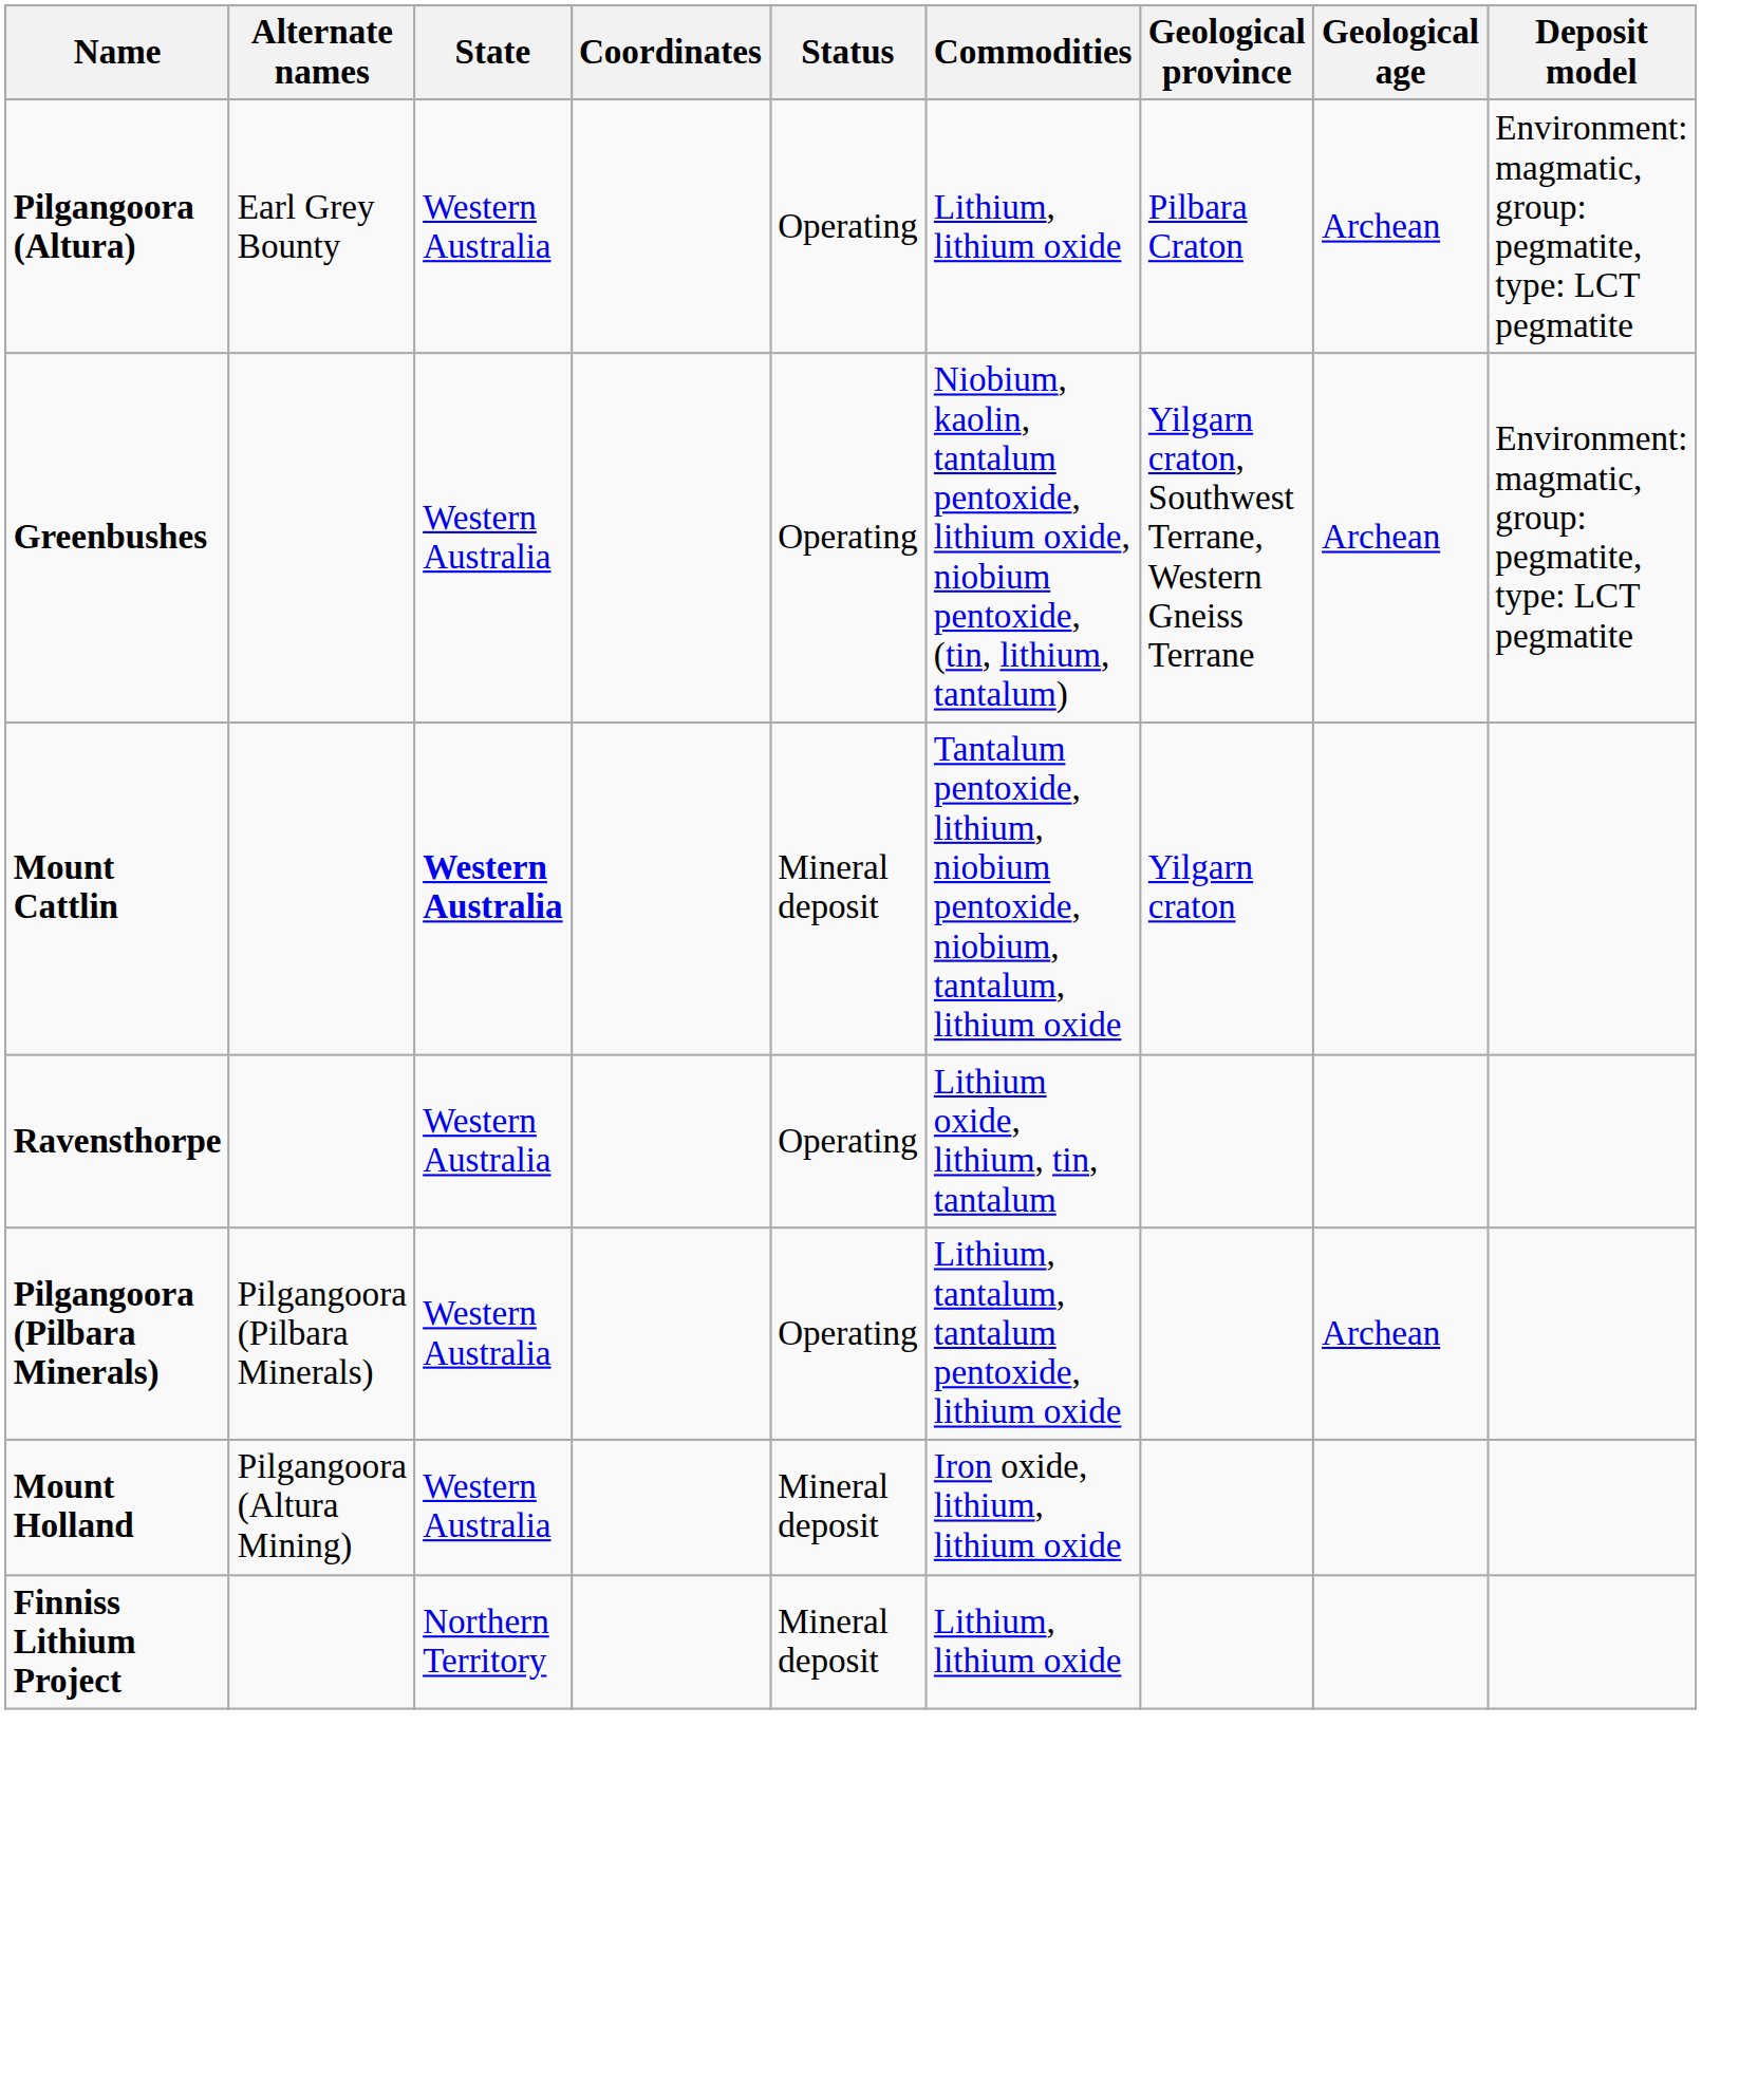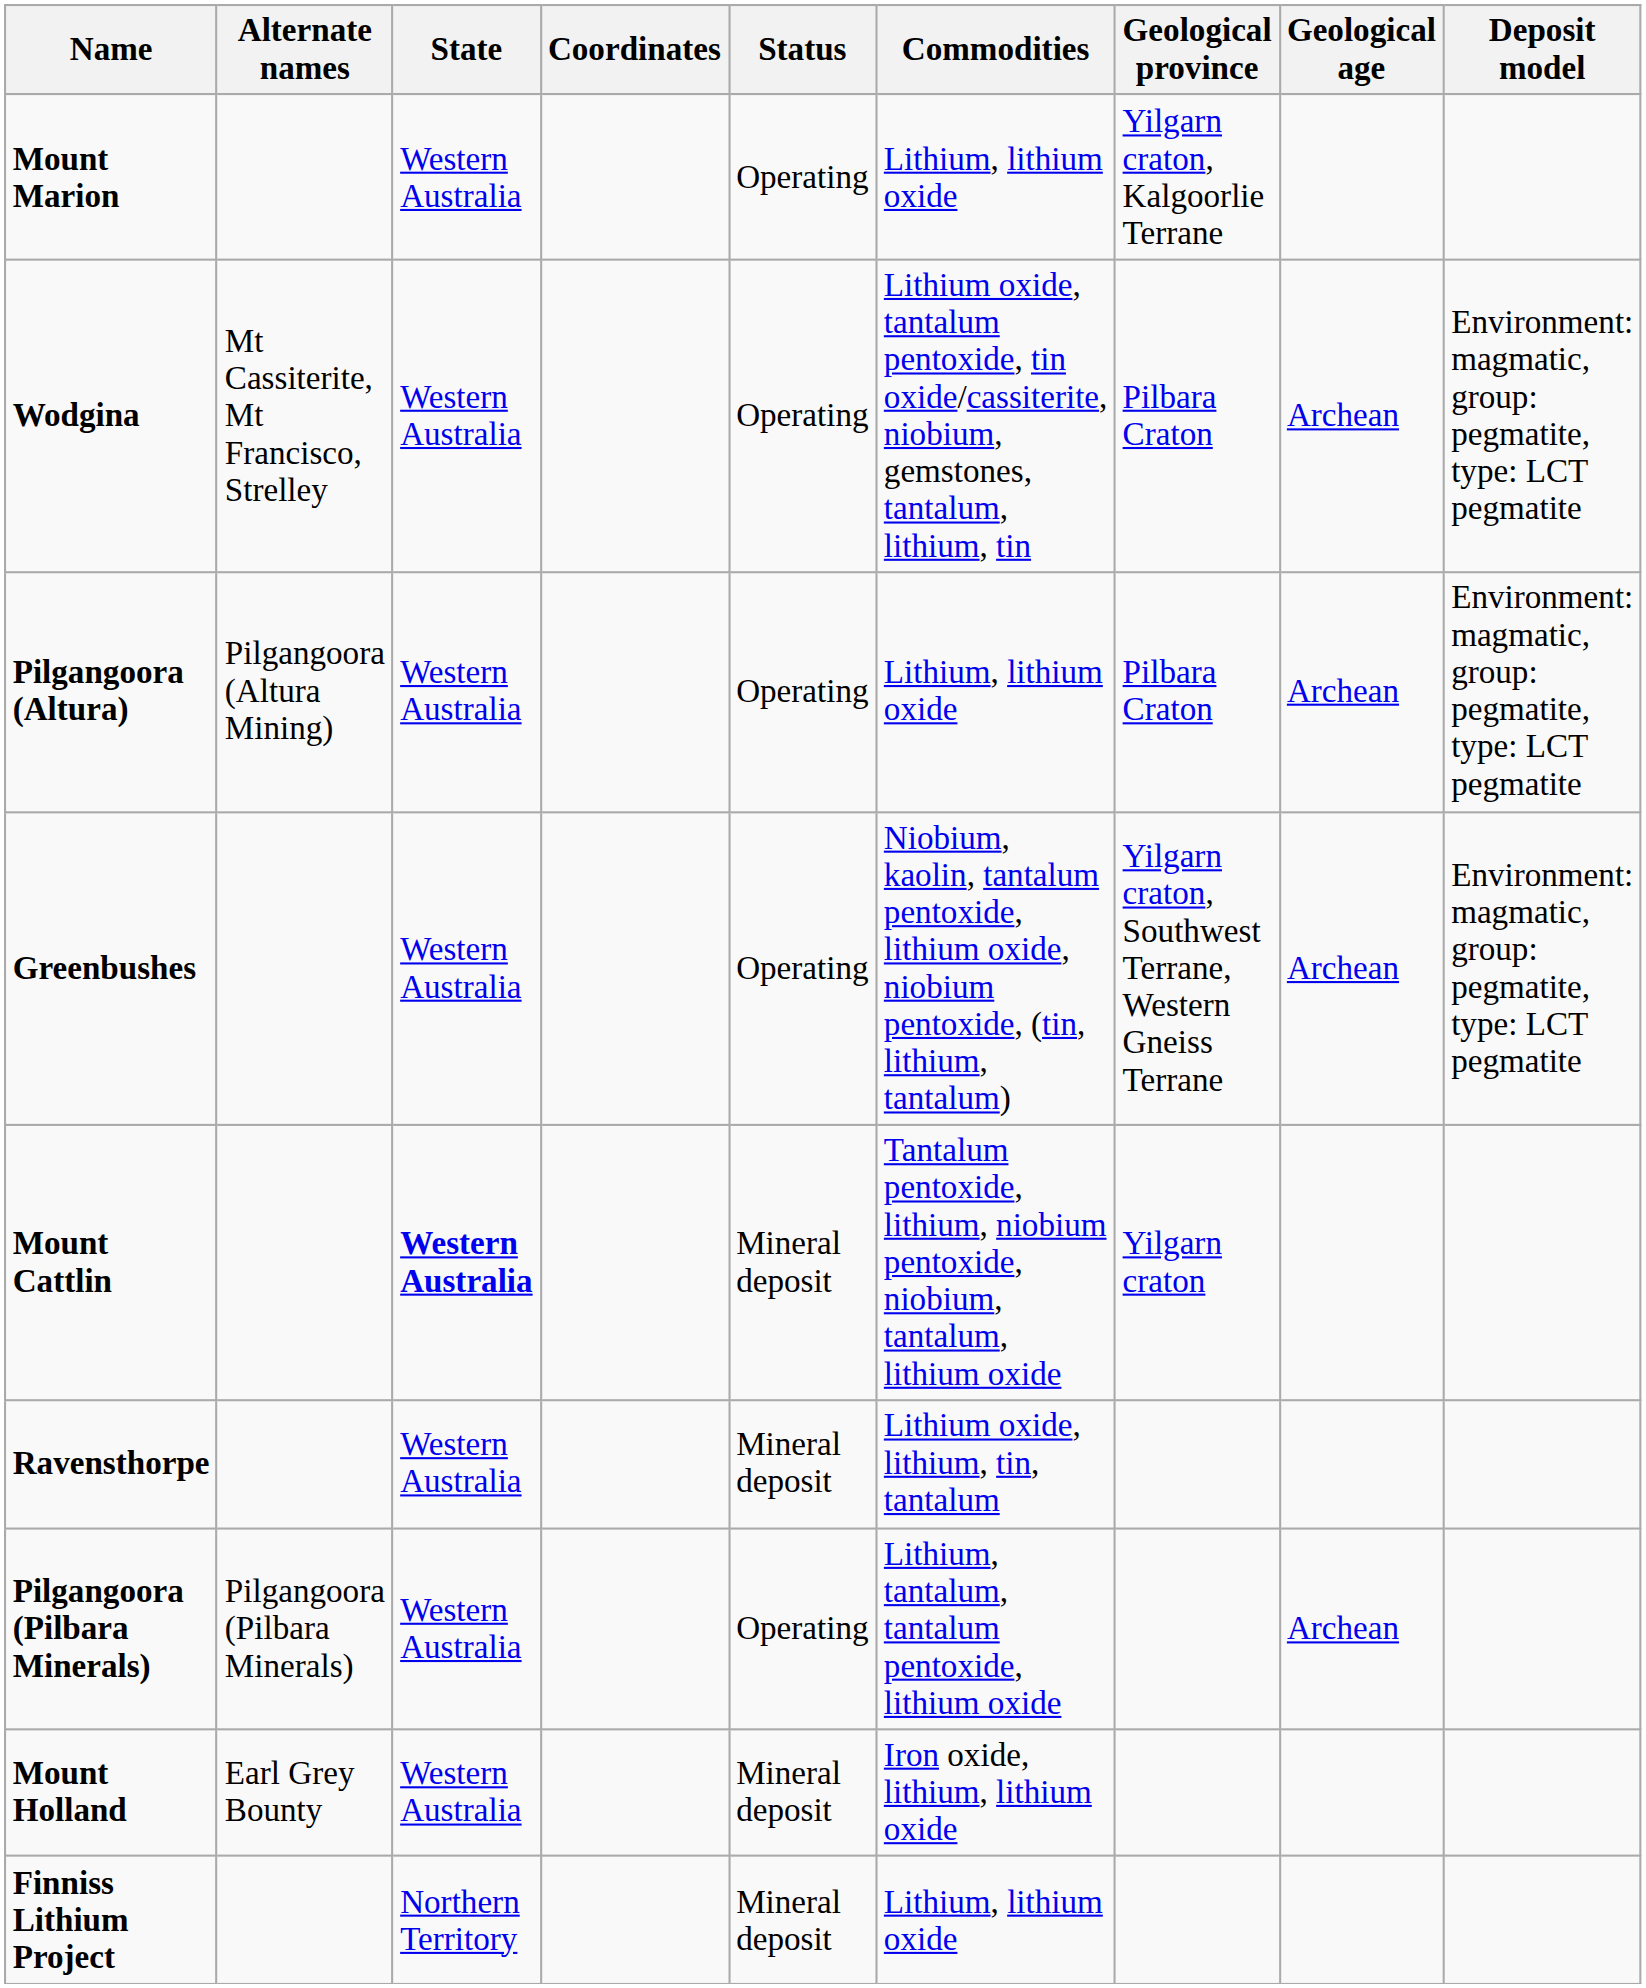+ row: Mount Marion | Western Australia | Operating | Lithium, lithium oxide | Yilgarn craton, Kalgoorlie Terrane
+ row: Wodgina | Mt Cassiterite, Mt Francisco, Strelley | Western Australia | Operating | Lithium oxide, tantalum pentoxide, tin oxide/cassiterite, niobium, gemstones, tantalum, lithium, tin | Pilbara Craton | Archean | Environment: magmatic, group: pegmatite, type: LCT pegmatite
Pilgangoora (Altura) | Alternate names: Earl Grey Bounty -> Pilgangoora (Altura Mining)
Ravensthorpe | Status: Operating -> Mineral deposit
Mount Holland | Alternate names: Pilgangoora (Altura Mining) -> Earl Grey Bounty
